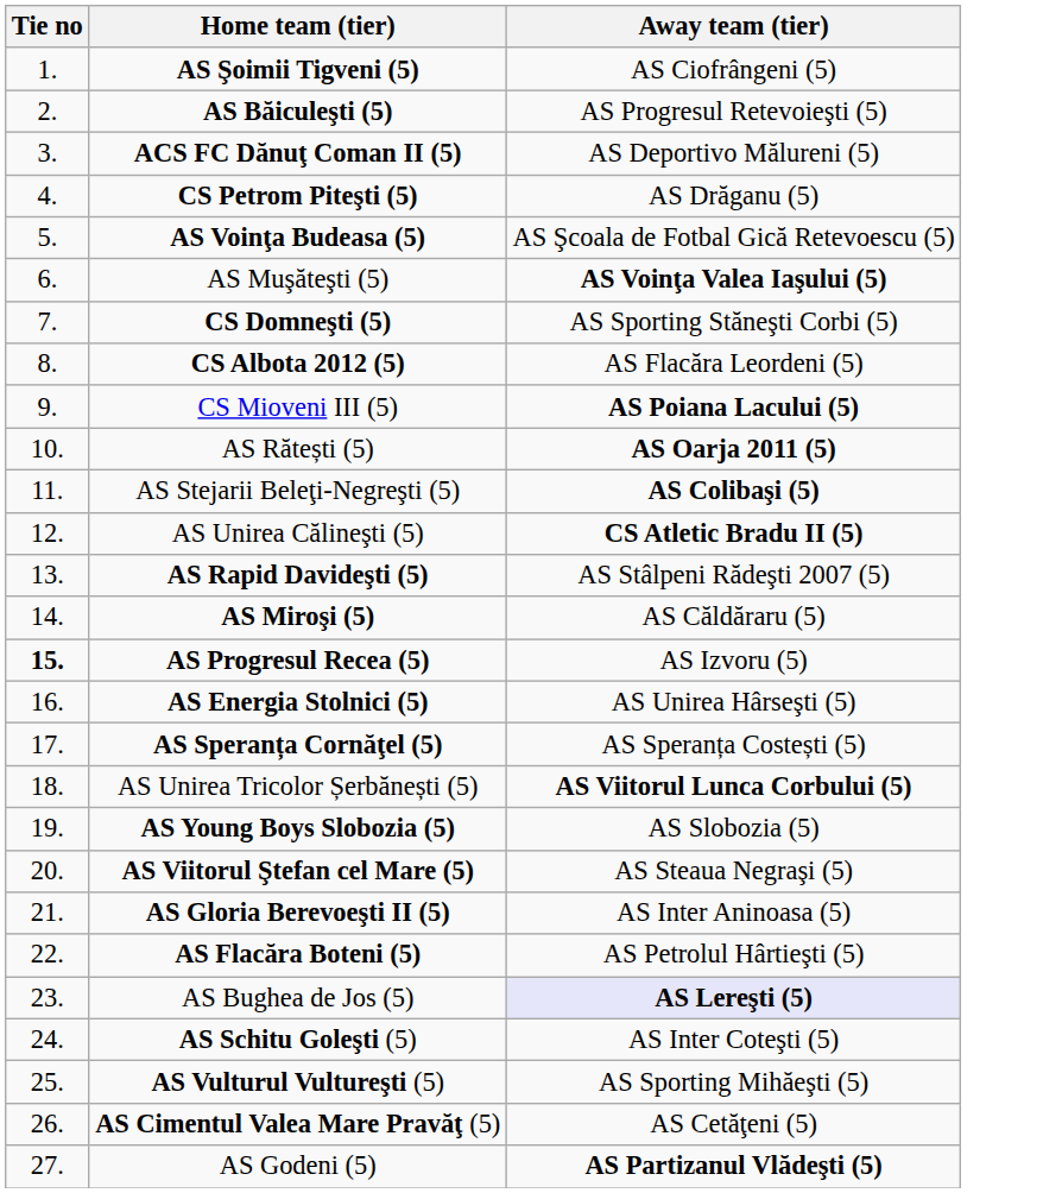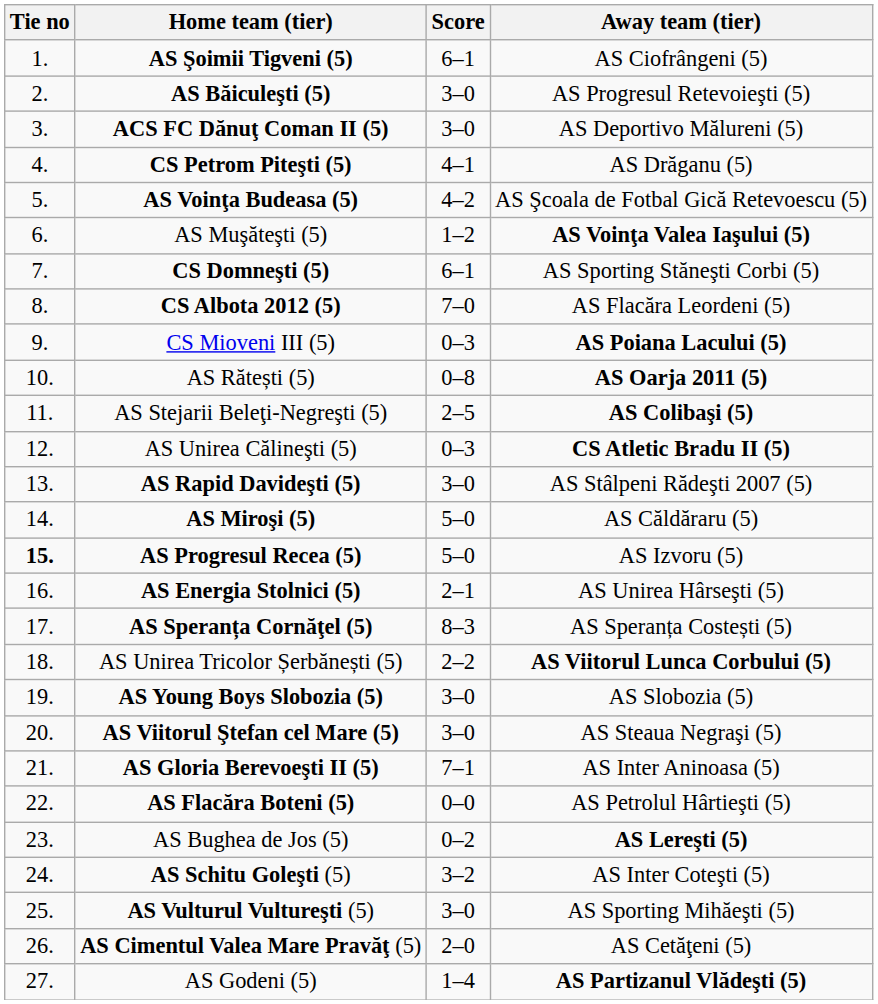+ column: Score | 6–1 | 3–0 | 3–0 | 4–1 | 4–2 | 1–2 | 6–1 | 7–0 | 0–3 | 0–8 | 2–5 | 0–3 | 3–0 | 5–0 | 5–0 | 2–1 | 8–3 | 2–2 | 3–0 | 3–0 | 7–1 | 0–0 | 0–2 | 3–2 | 3–0 | 2–0 | 1–4
AS Bughea de Jos (5) | Away team (tier): lavender background -> no background
